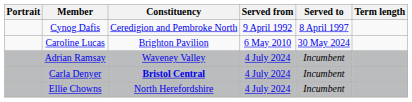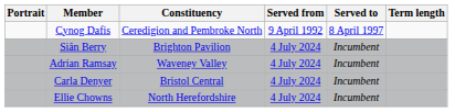- row: Caroline Lucas | Brighton Pavilion | 6 May 2010 | 30 May 2024
+ row: Siân Berry | Brighton Pavilion | 4 July 2024 | Incumbent
Carla Denyer | Constituency: bold -> normal
